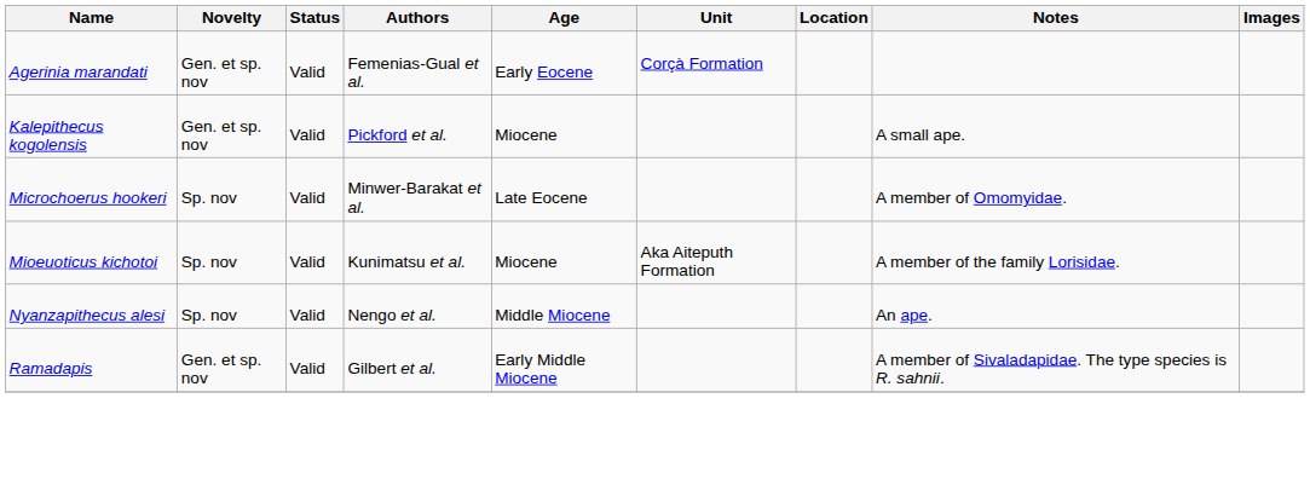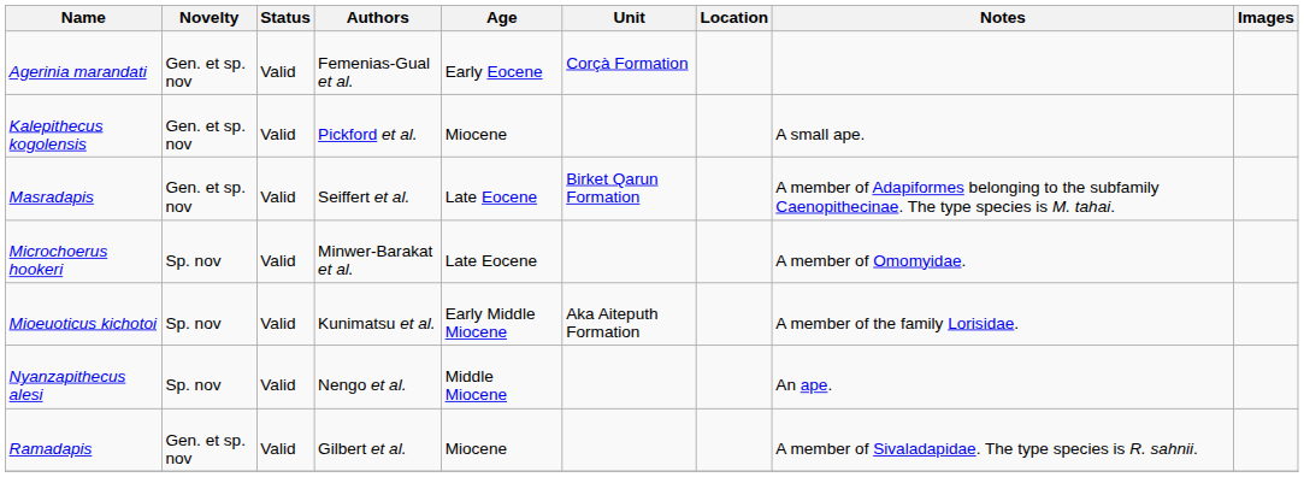+ row: Masradapis | Gen. et sp. nov | Valid | Seiffert et al. | Late Eocene | Birket Qarun Formation | A member of Adapiformes belonging to the subfamily Caenopithecinae. The type species is M. tahai.
Mioeuoticus kichotoi | Age: Miocene -> Early Middle Miocene
Ramadapis | Age: Early Middle Miocene -> Miocene
